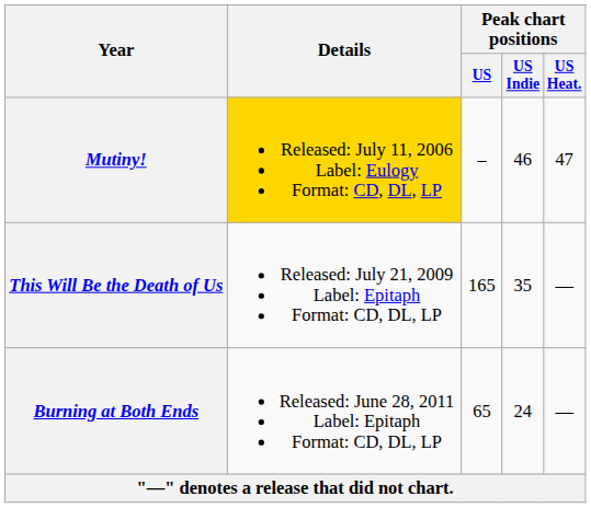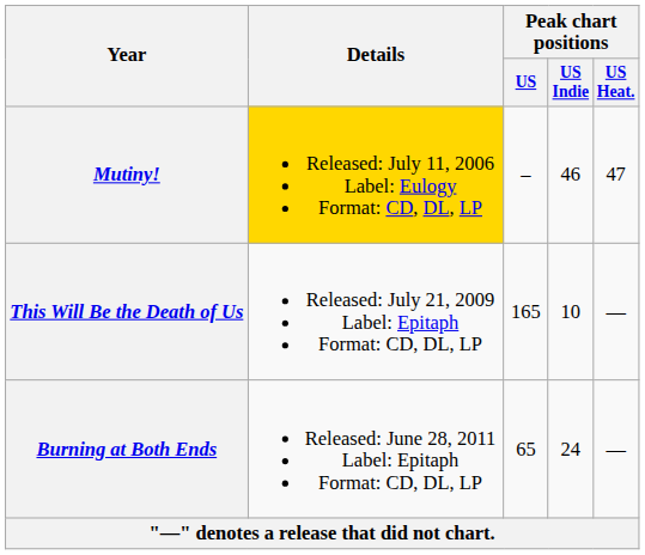This Will Be the Death of Us | Peak chart positions / US Indie: 35 -> 10
